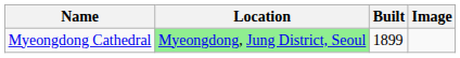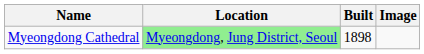Myeongdong Cathedral | Built: 1899 -> 1898
